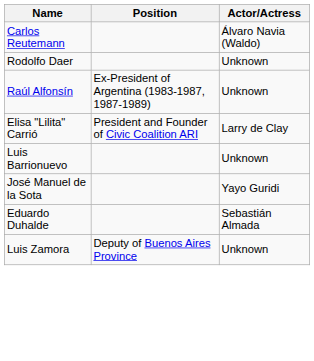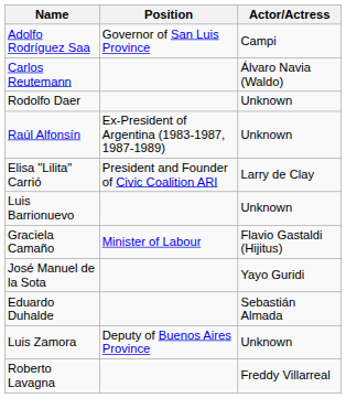+ row: Adolfo Rodríguez Saa | Governor of San Luis Province | Campi
+ row: Graciela Camaño | Minister of Labour | Flavio Gastaldi (Hijitus)
+ row: Roberto Lavagna | Freddy Villarreal
